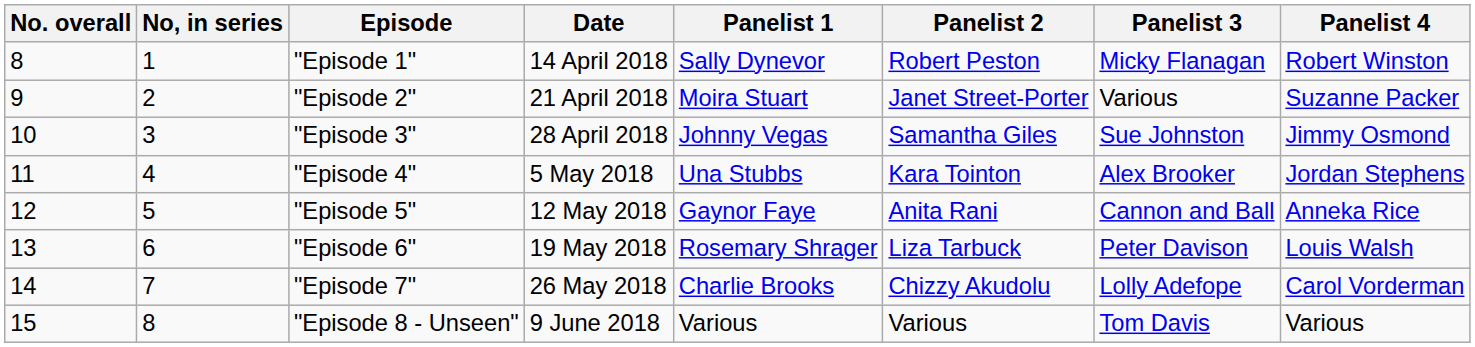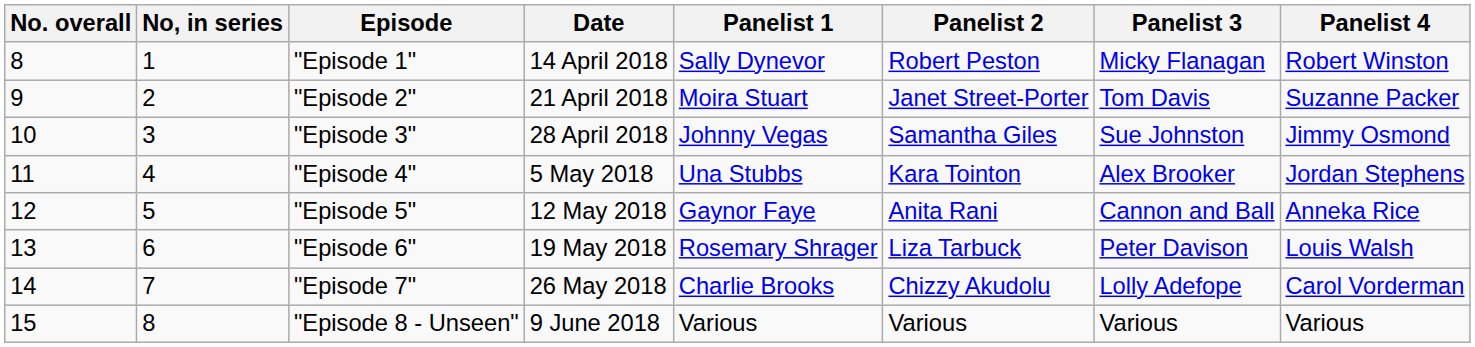"Episode 2" | Panelist 3: Various -> Tom Davis
"Episode 8 - Unseen" | Panelist 3: Tom Davis -> Various
